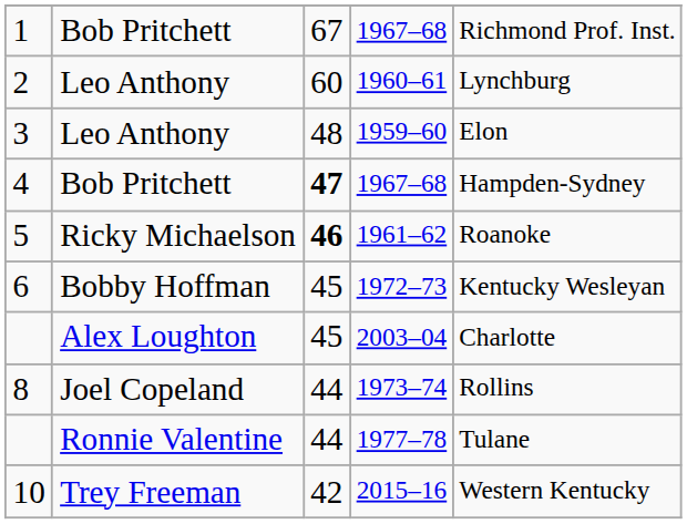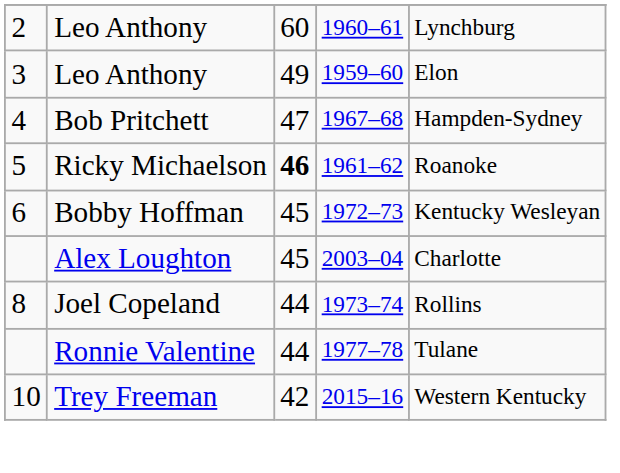- row: 1 | Bob Pritchett | 67 | 1967–68 | Richmond Prof. Inst.
3 | column 3: 48 -> 49
4 | column 3: bold -> normal
